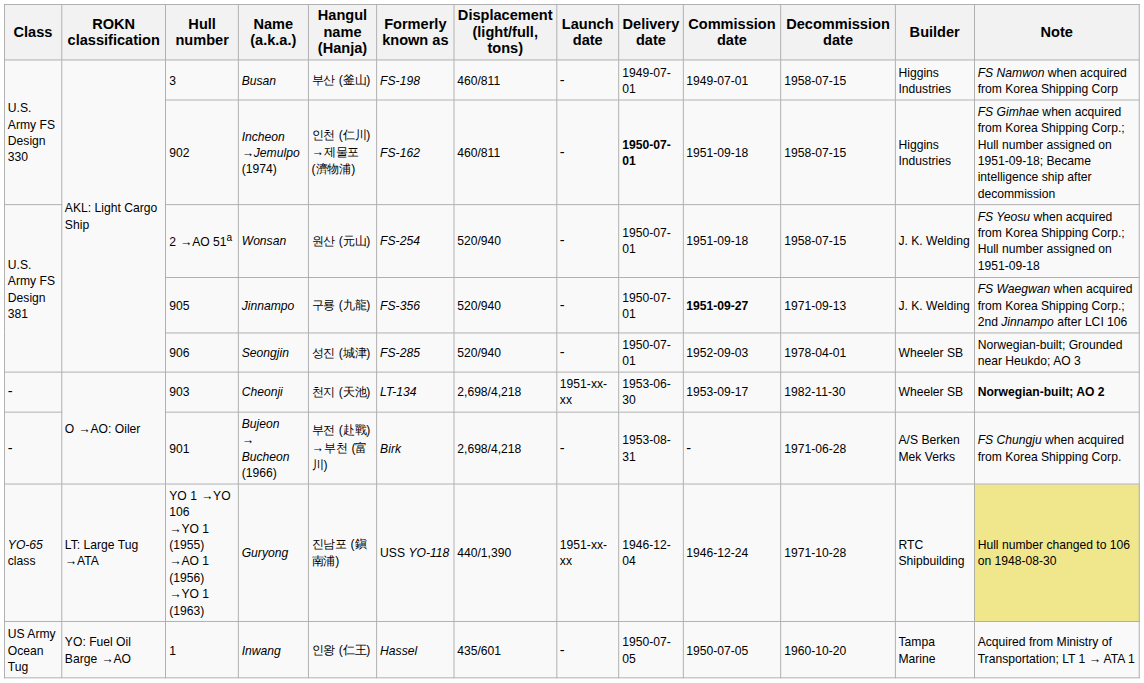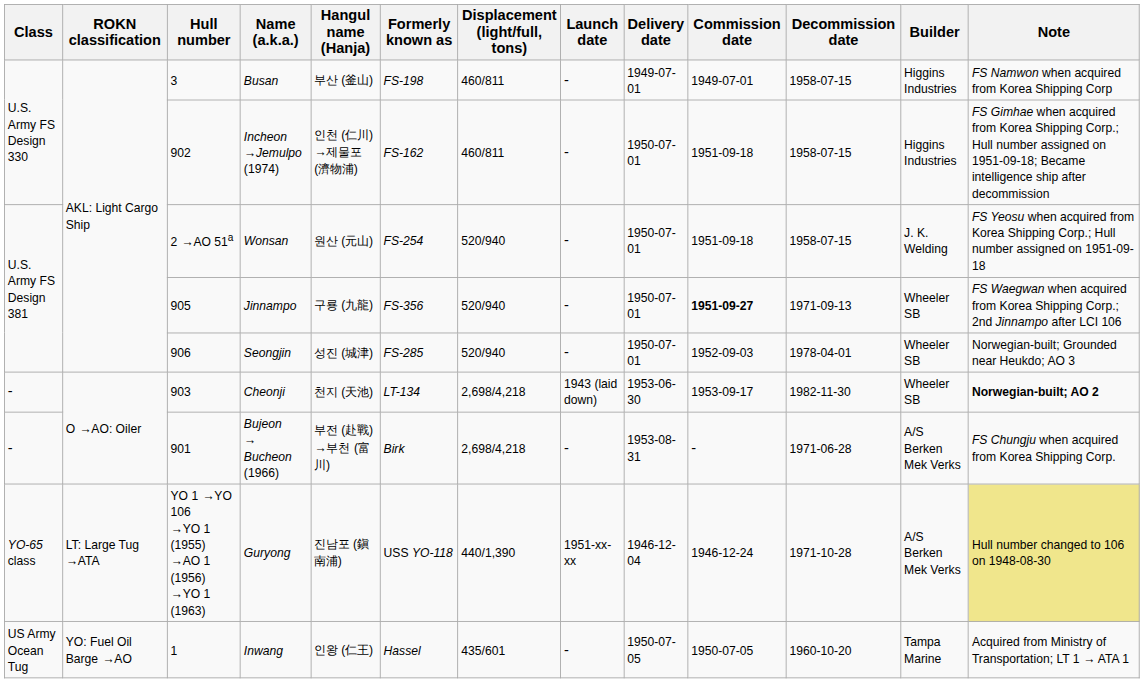Incheon →Jemulpo (1974) | Delivery date: bold -> normal
Jinnampo | Builder: J. K. Welding -> Wheeler SB
Cheonji | Launch date: 1951-xx-xx -> 1943 (laid down)
Guryong | Builder: RTC Shipbuilding -> A/S Berken Mek Verks
